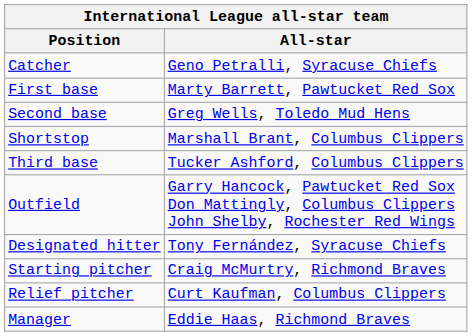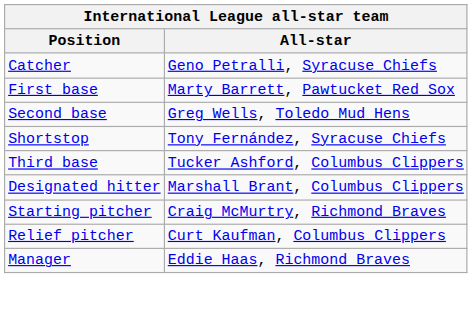Shortstop | All-star: Marshall Brant, Columbus Clippers -> Tony Fernández, Syracuse Chiefs
- row: Outfield | Garry Hancock, Pawtucket Red Sox Don Mattingly, Columbus Clippers John Shelby, Rochester Red Wings
Designated hitter | All-star: Tony Fernández, Syracuse Chiefs -> Marshall Brant, Columbus Clippers
